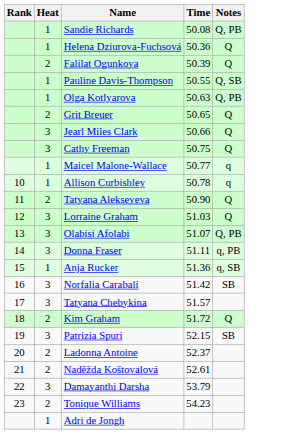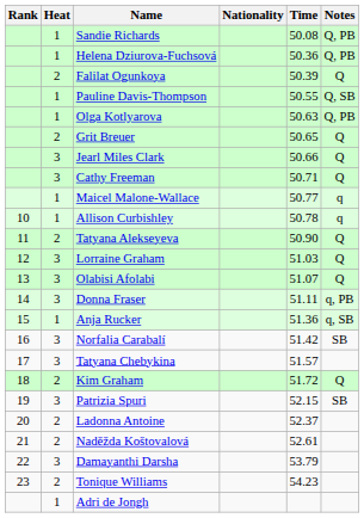+ column: Nationality
Helena Dziurova-Fuchsová | Notes: Q -> Q, PB
Cathy Freeman | Time: 50.75 -> 50.71
Olabisi Afolabi | Notes: Q, PB -> Q
